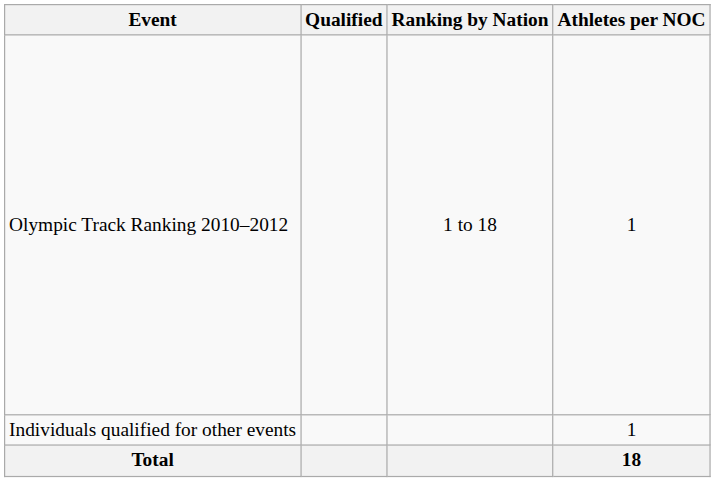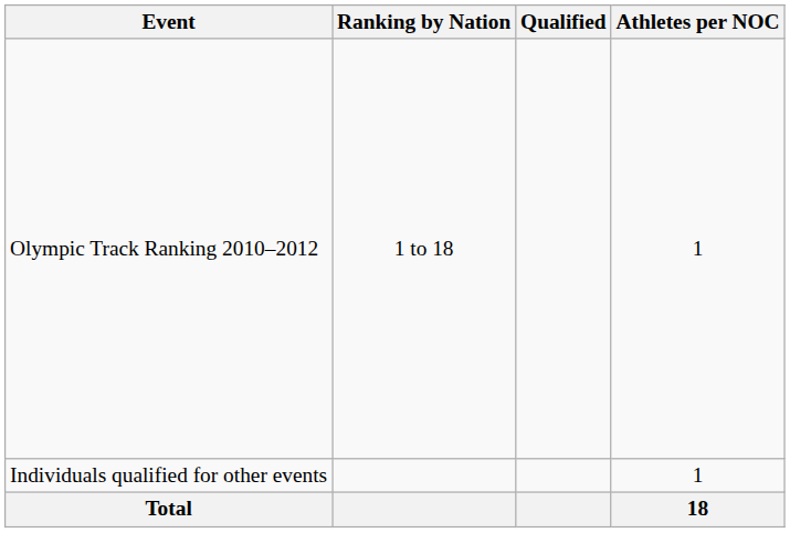columns swapped: Ranking by Nation <-> Qualified
